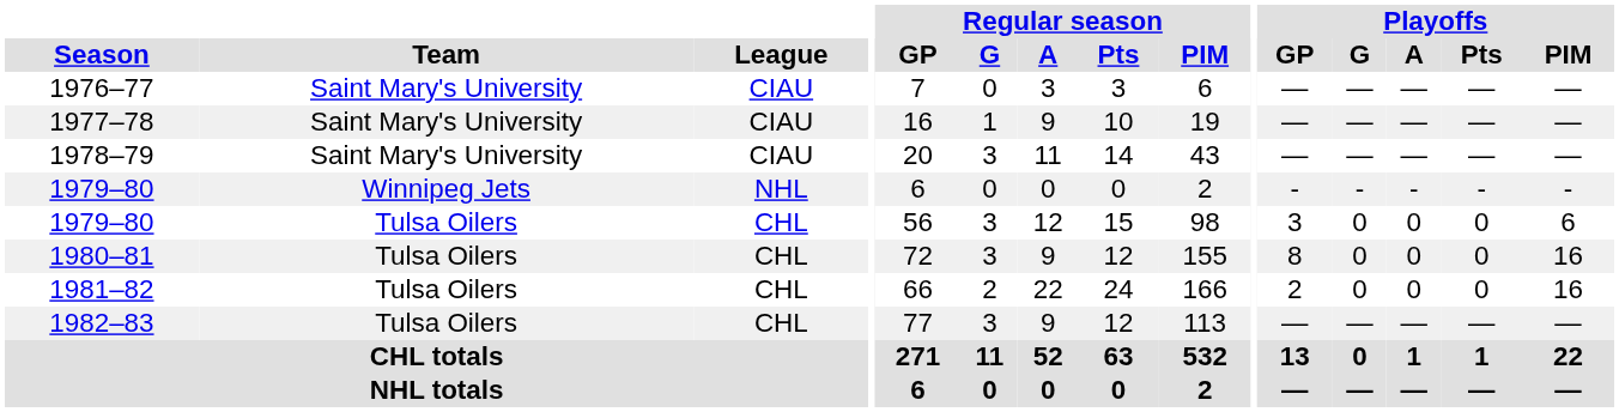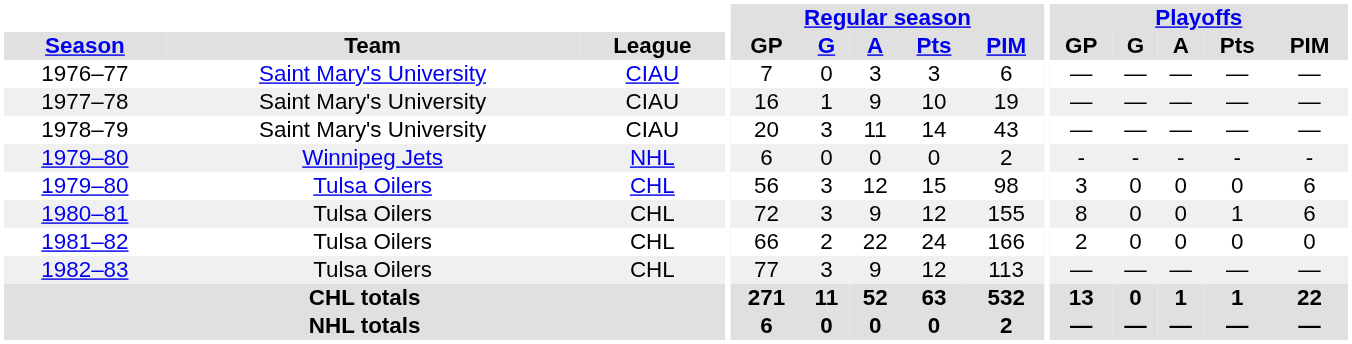1980–81 | Playoffs / Pts: 0 -> 1
1980–81 | Playoffs / PIM: 16 -> 6
1981–82 | Playoffs / PIM: 16 -> 0
